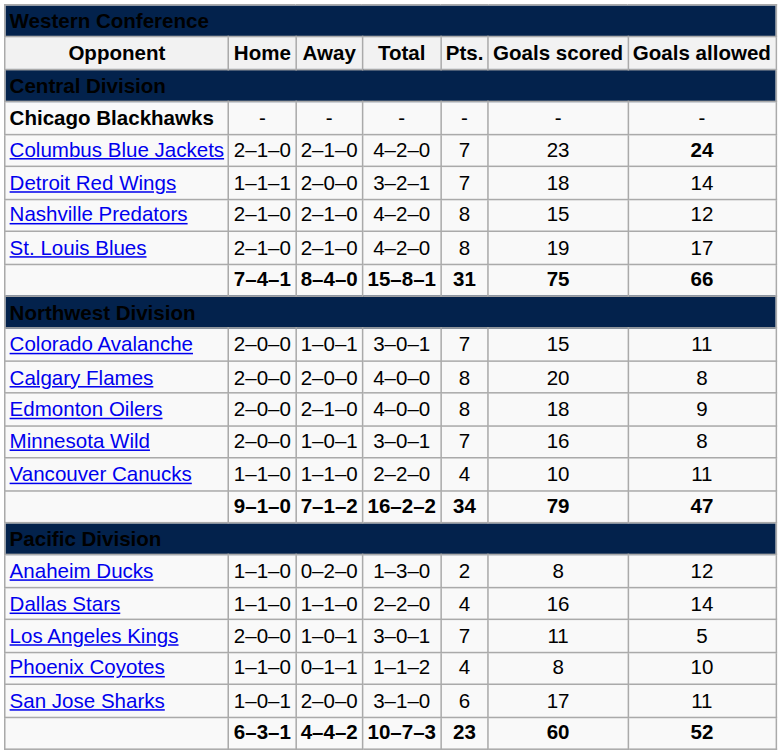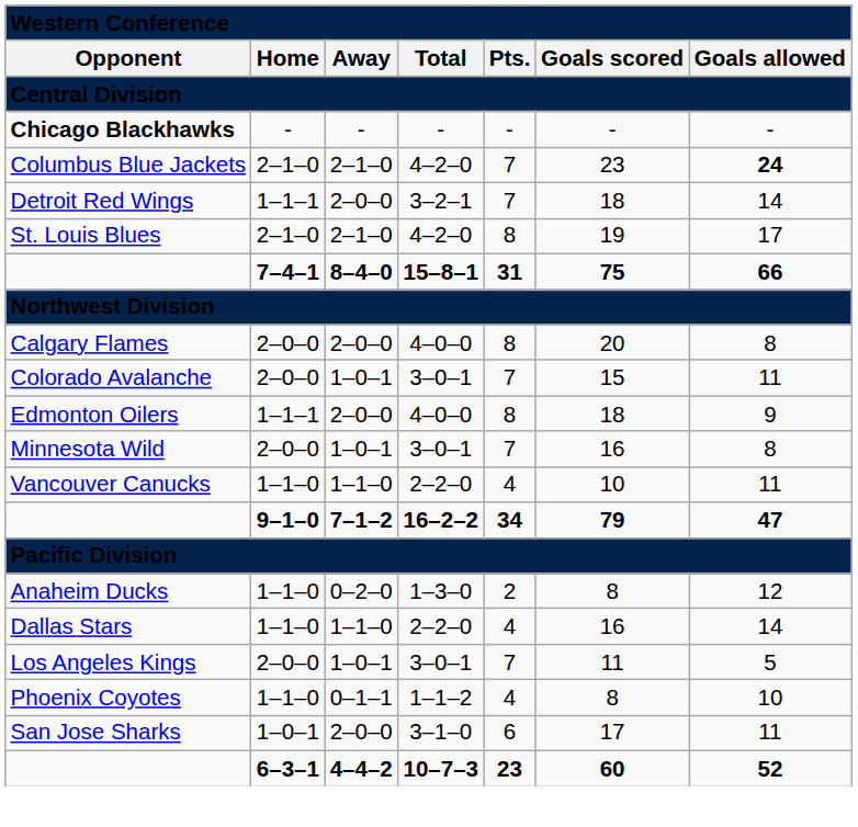- row: Nashville Predators | 2–1–0 | 2–1–0 | 4–2–0 | 8 | 15 | 12
rows swapped: Calgary Flames <-> Colorado Avalanche
Edmonton Oilers | column 2: 2–0–0 -> 1–1–1
Edmonton Oilers | column 3: 2–1–0 -> 2–0–0
